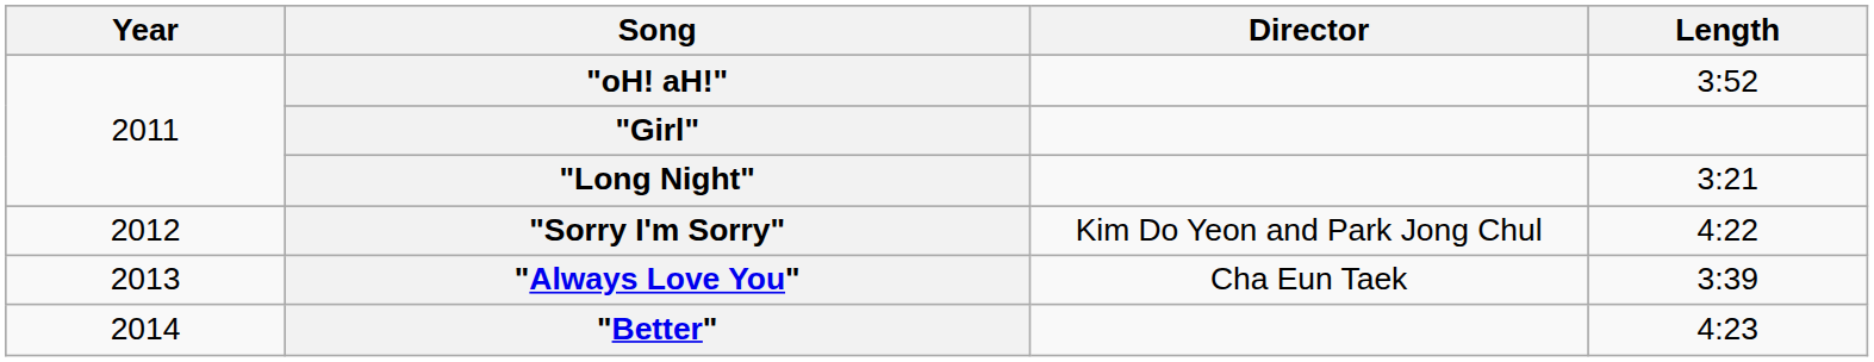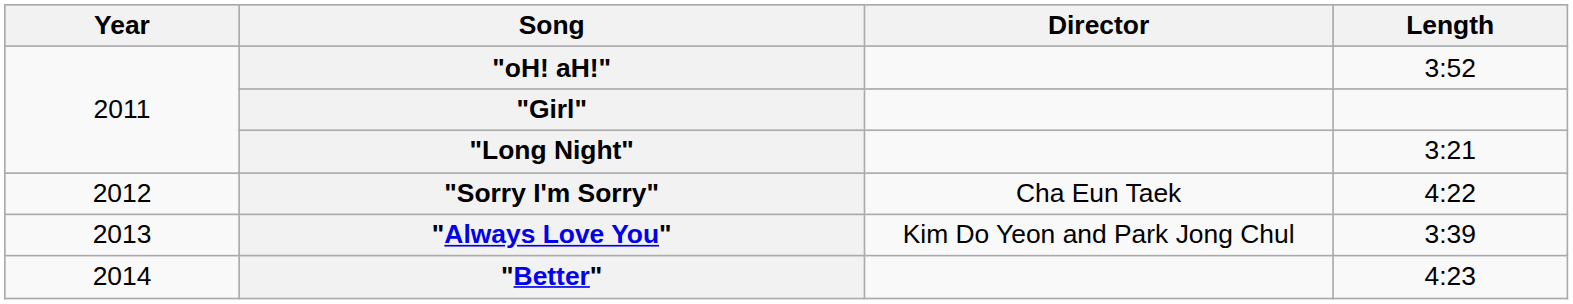"Sorry I'm Sorry" | Director: Kim Do Yeon and Park Jong Chul -> Cha Eun Taek
"Always Love You" | Director: Cha Eun Taek -> Kim Do Yeon and Park Jong Chul
